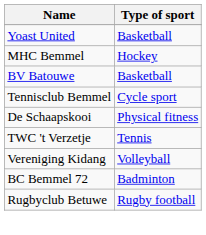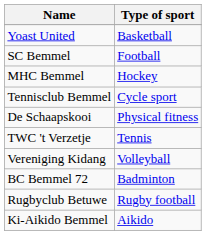+ row: SC Bemmel | Football
- row: BV Batouwe | Basketball
+ row: Ki-Aikido Bemmel | Aikido
